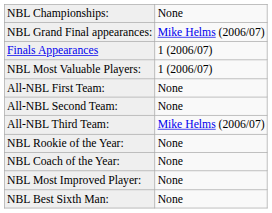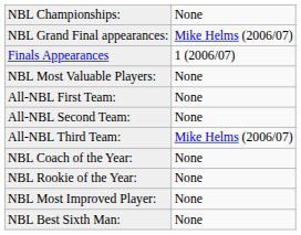NBL Most Valuable Players: | column 2: 1 (2006/07) -> None
rows swapped: NBL Coach of the Year: <-> NBL Rookie of the Year:
